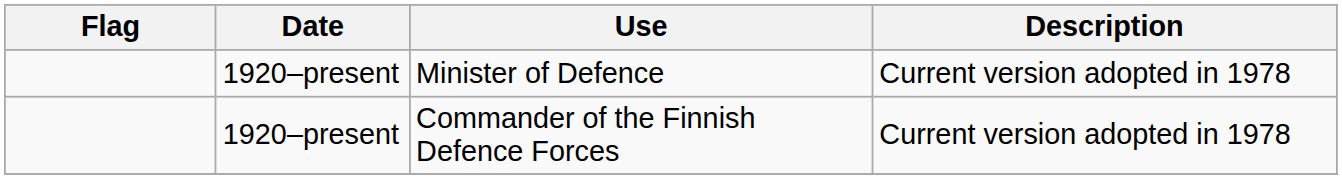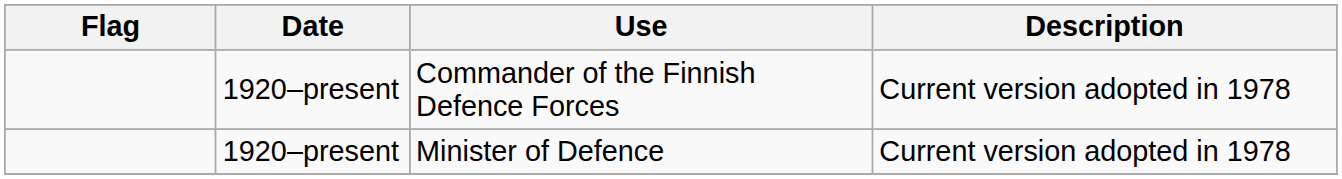rows swapped: Commander of the Finnish Defence Forces <-> Minister of Defence
